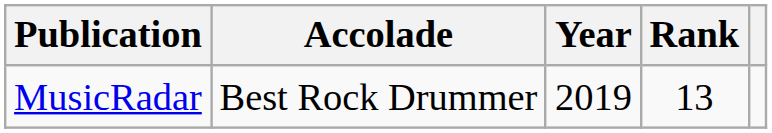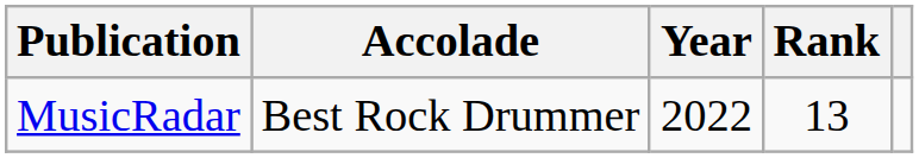MusicRadar | Year: 2019 -> 2022
